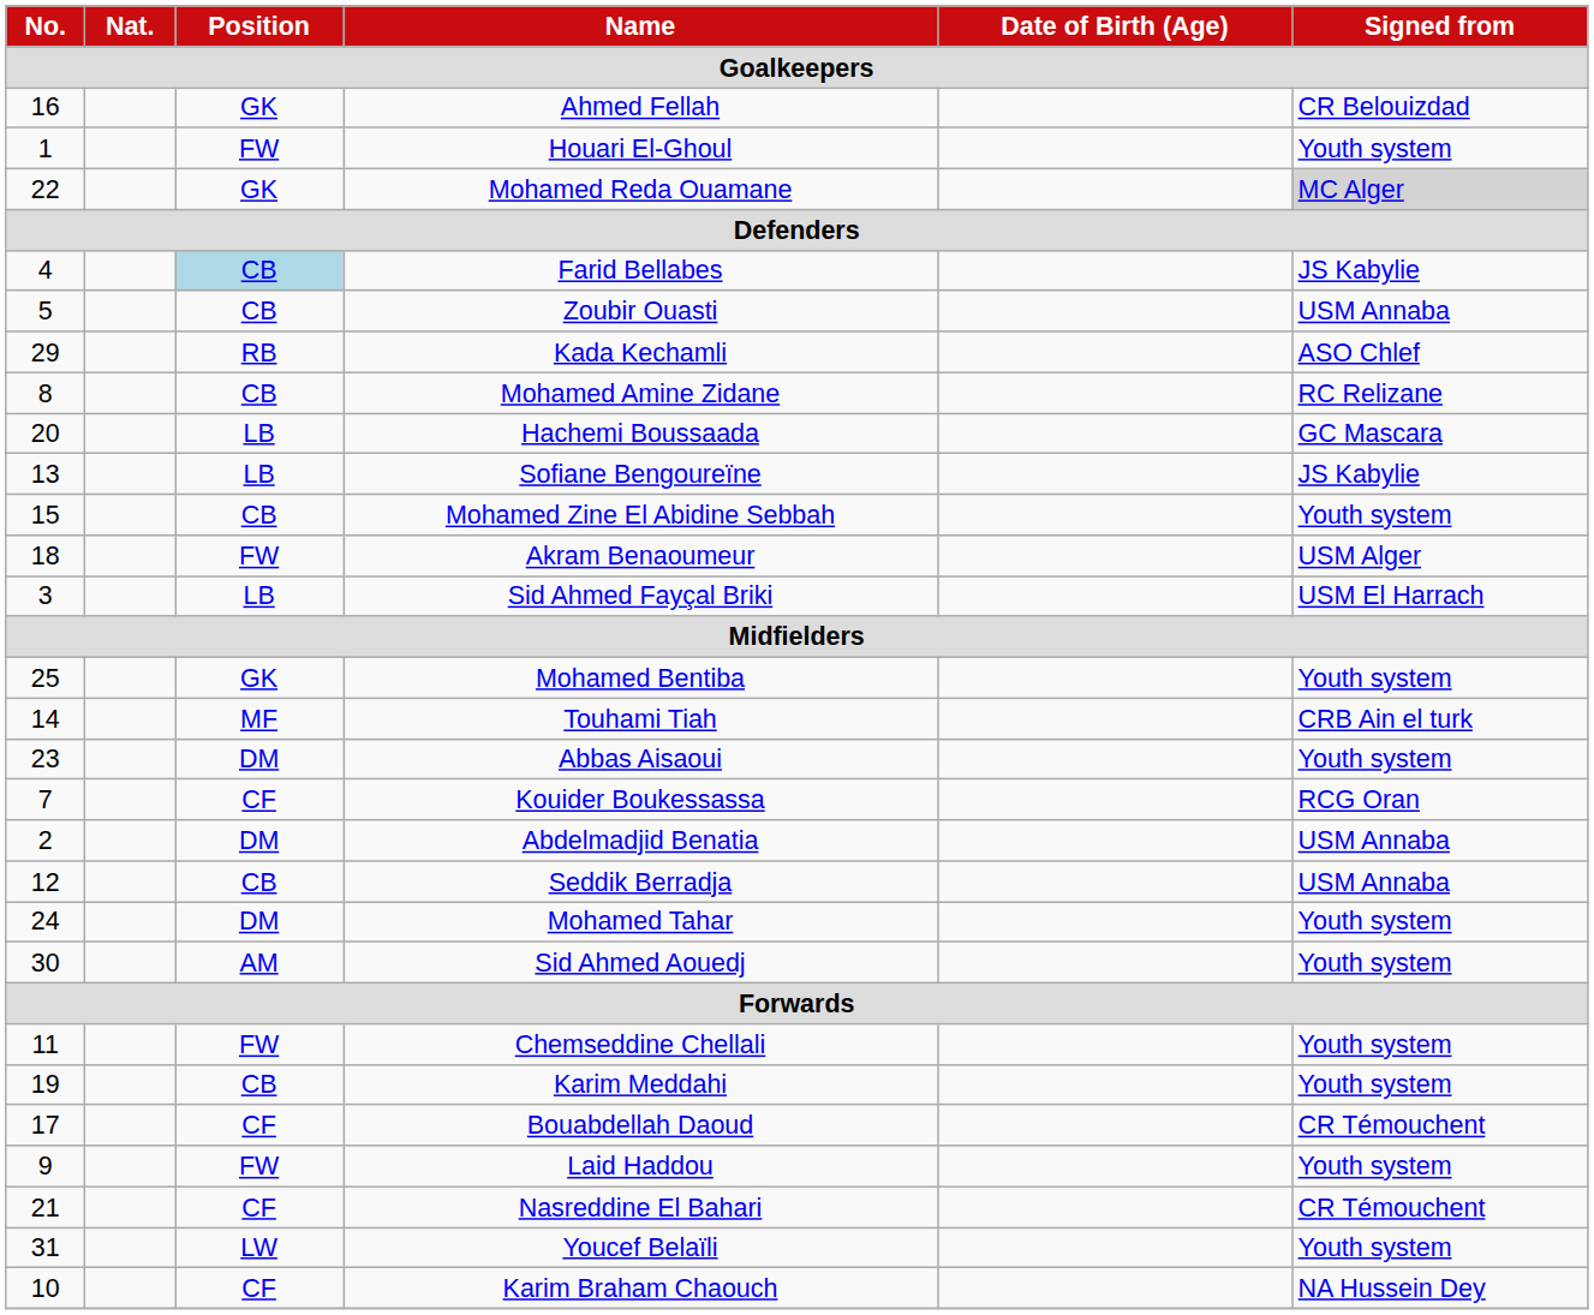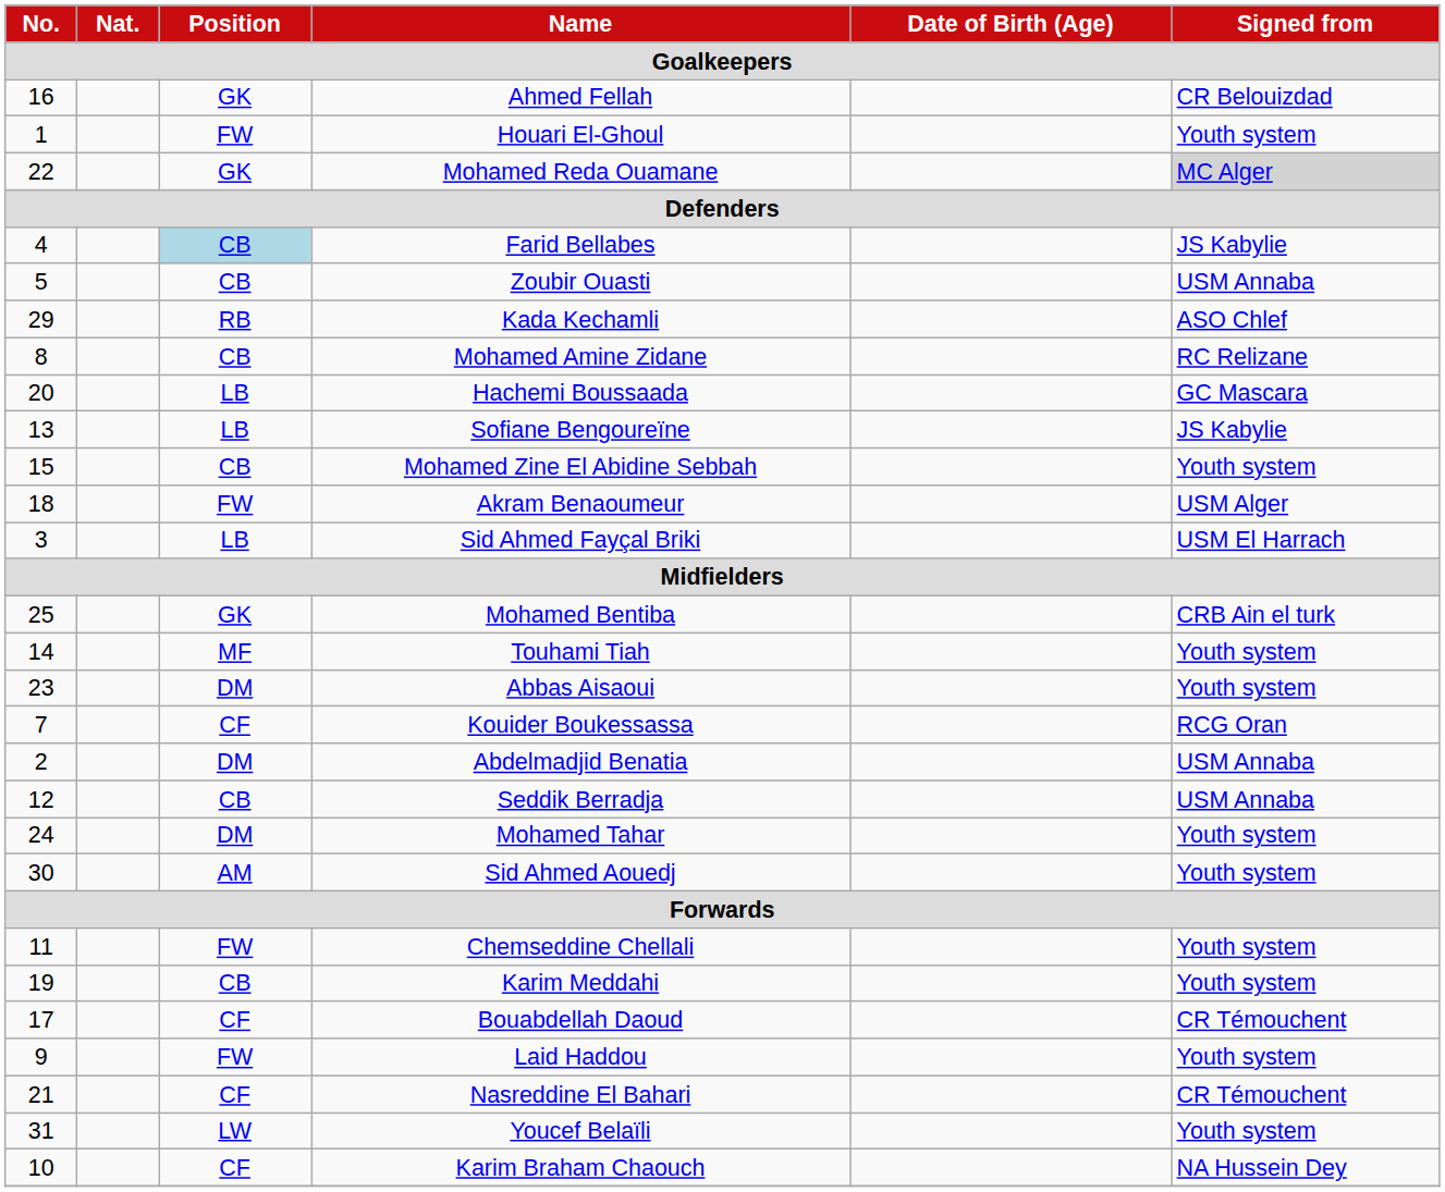Mohamed Bentiba | Signed from: Youth system -> CRB Ain el turk
Touhami Tiah | Signed from: CRB Ain el turk -> Youth system
